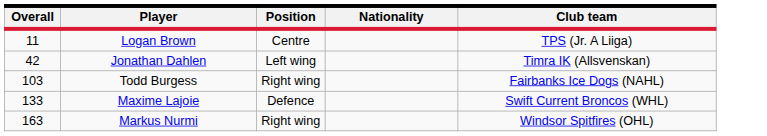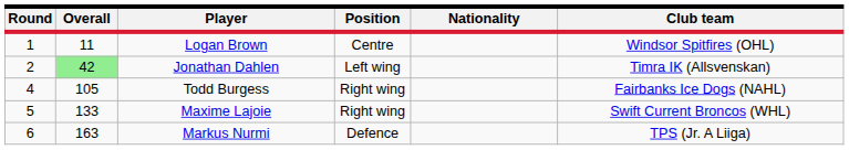+ column: Round | 1 | 2 | 4 | 5 | 6
Logan Brown | Club team: TPS (Jr. A Liiga) -> Windsor Spitfires (OHL)
Jonathan Dahlen | Overall: no background -> lightgreen background
Todd Burgess | Overall: 103 -> 105
Maxime Lajoie | Position: Defence -> Right wing
Markus Nurmi | Position: Right wing -> Defence
Markus Nurmi | Club team: Windsor Spitfires (OHL) -> TPS (Jr. A Liiga)
